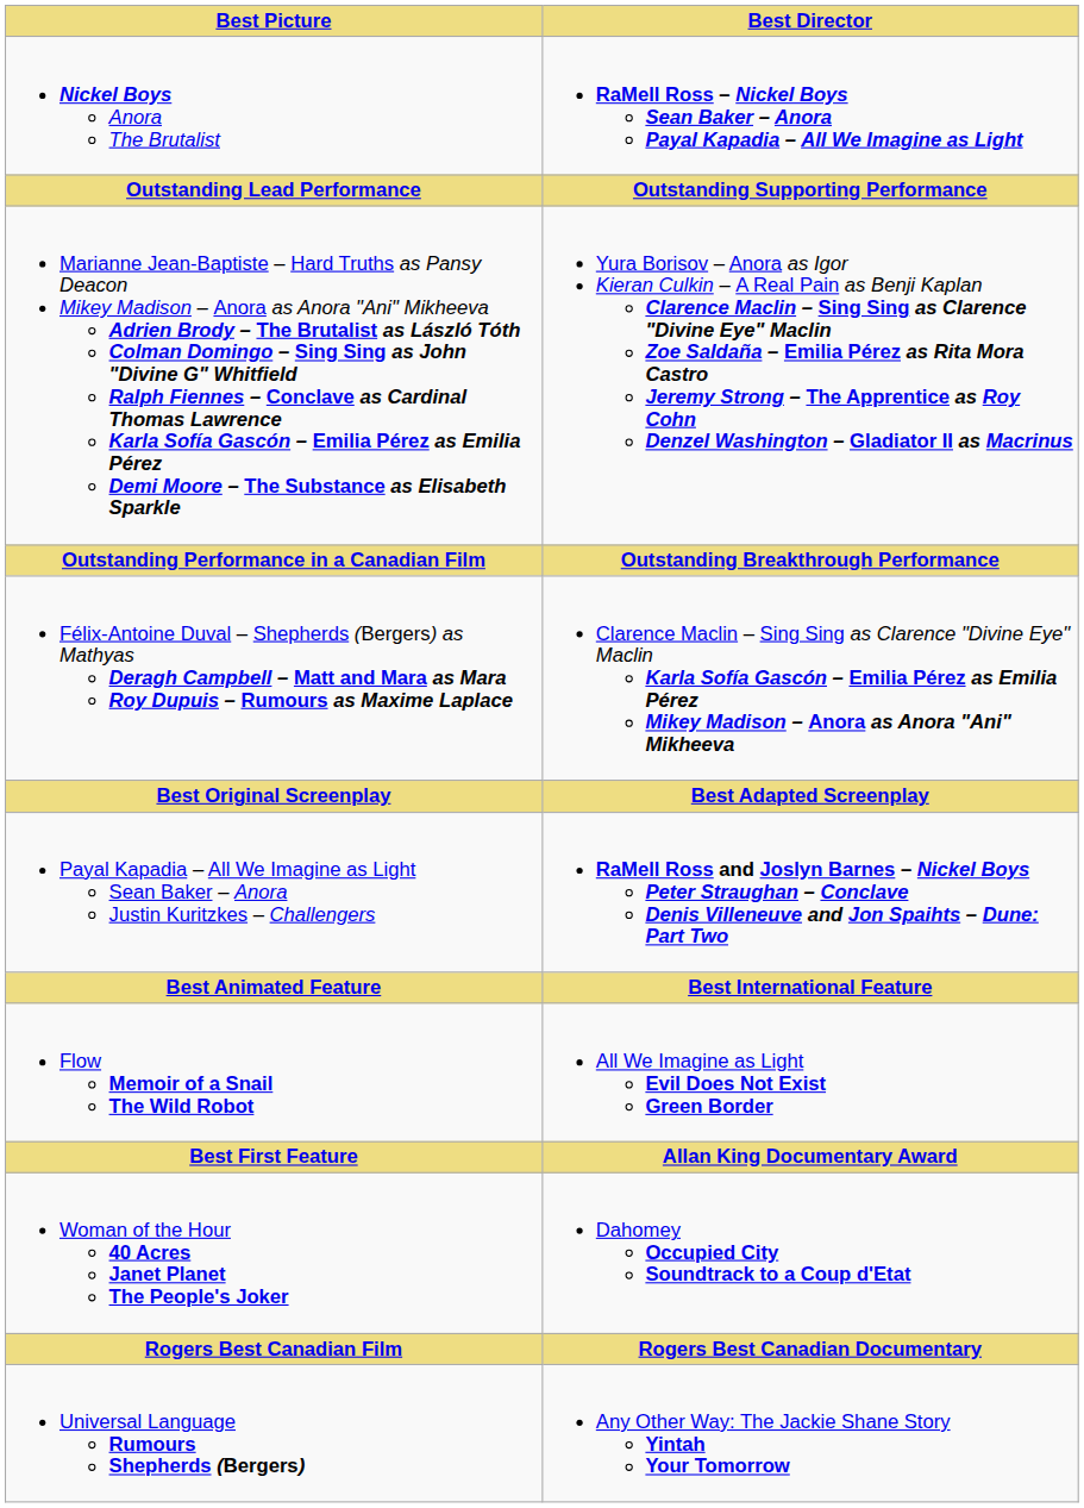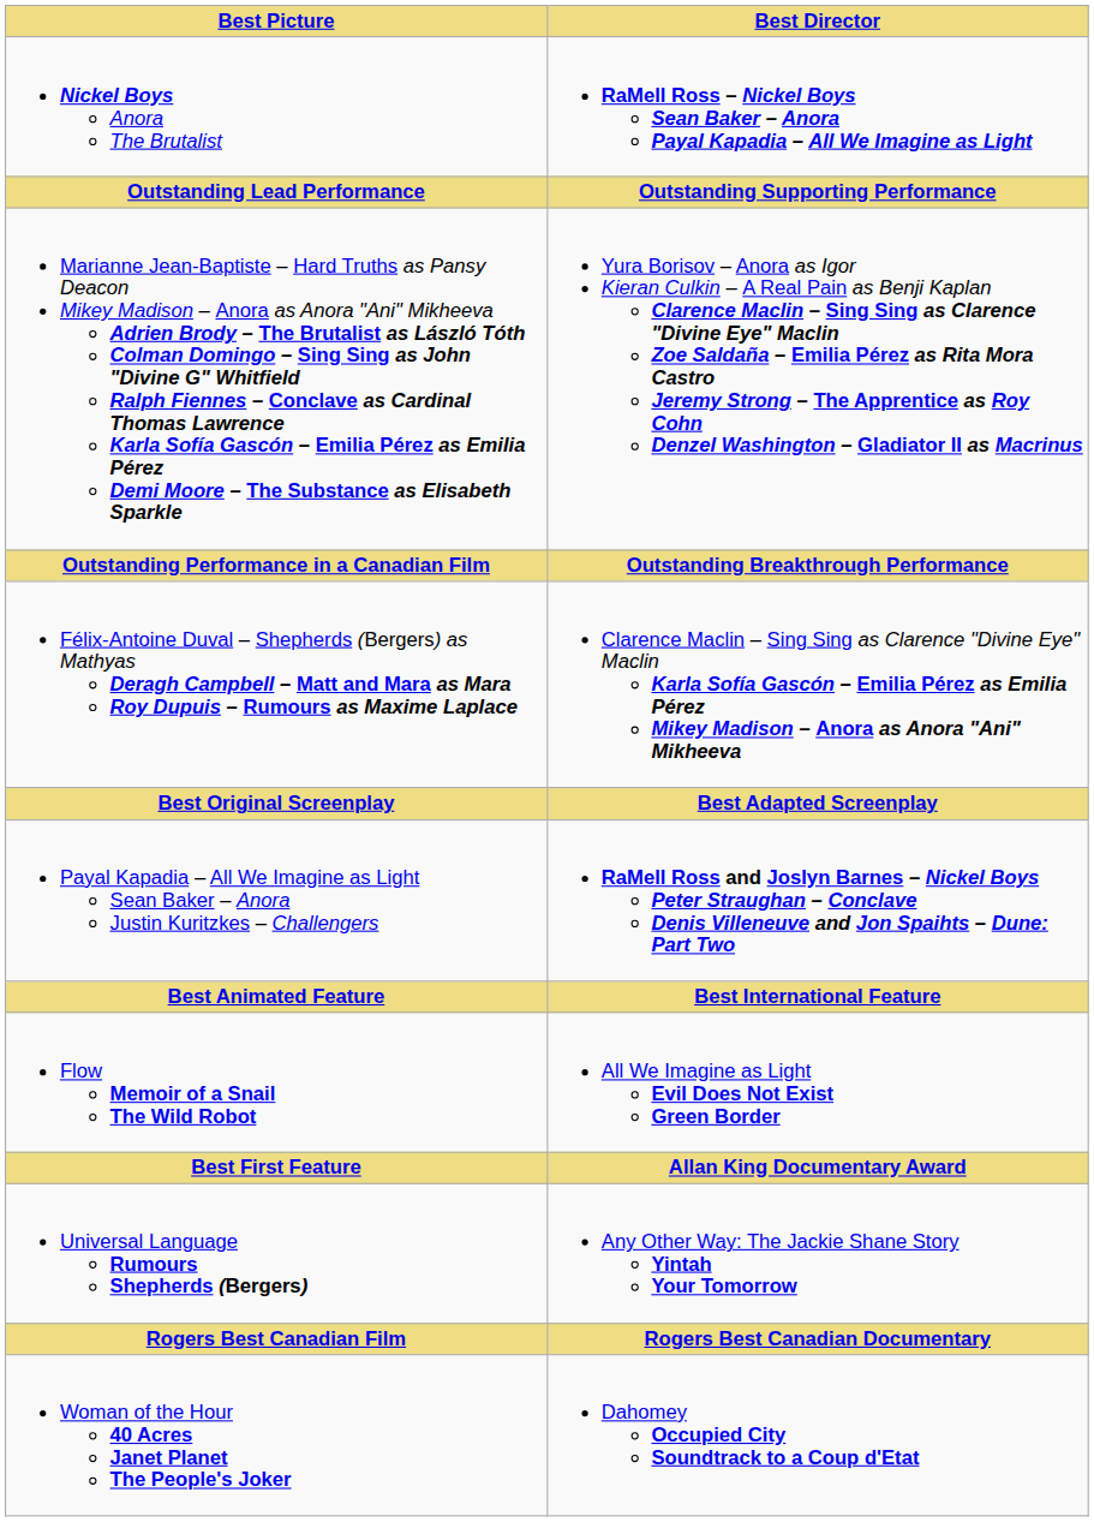rows swapped: Woman of the Hour 40 Acres Janet Planet The People's Joker <-> Universal Language Rumours Shepherds (Bergers)
